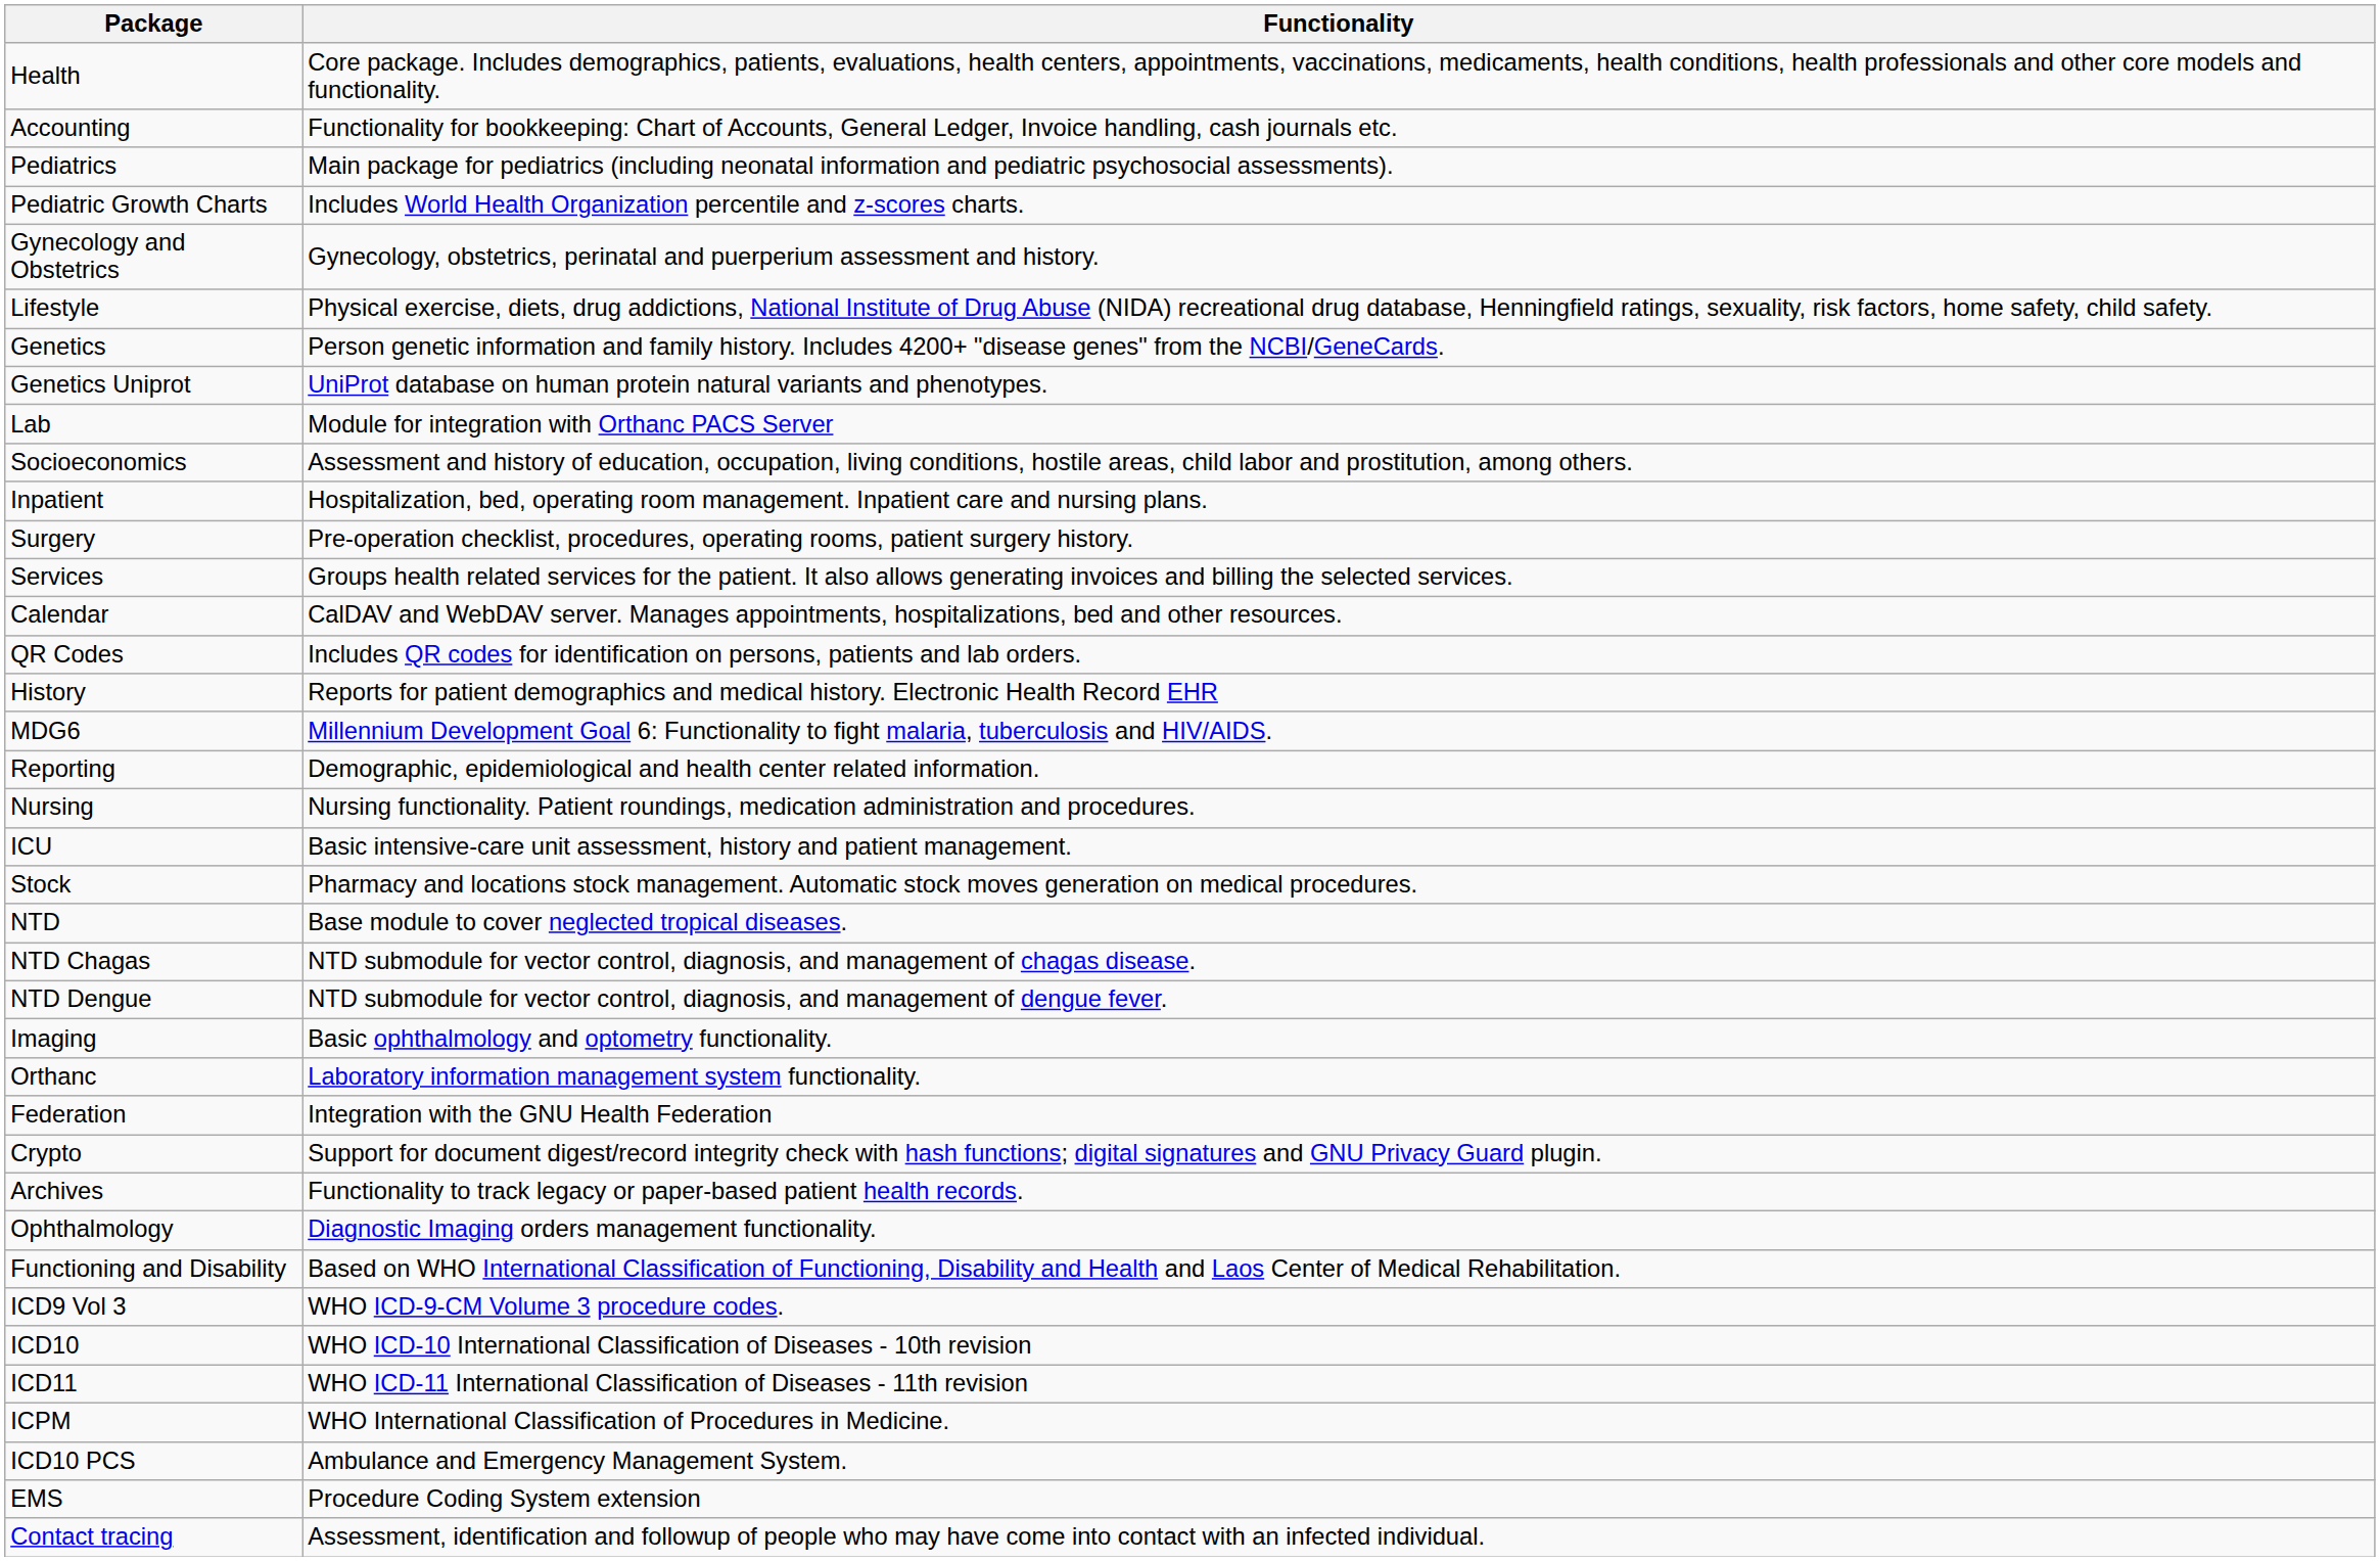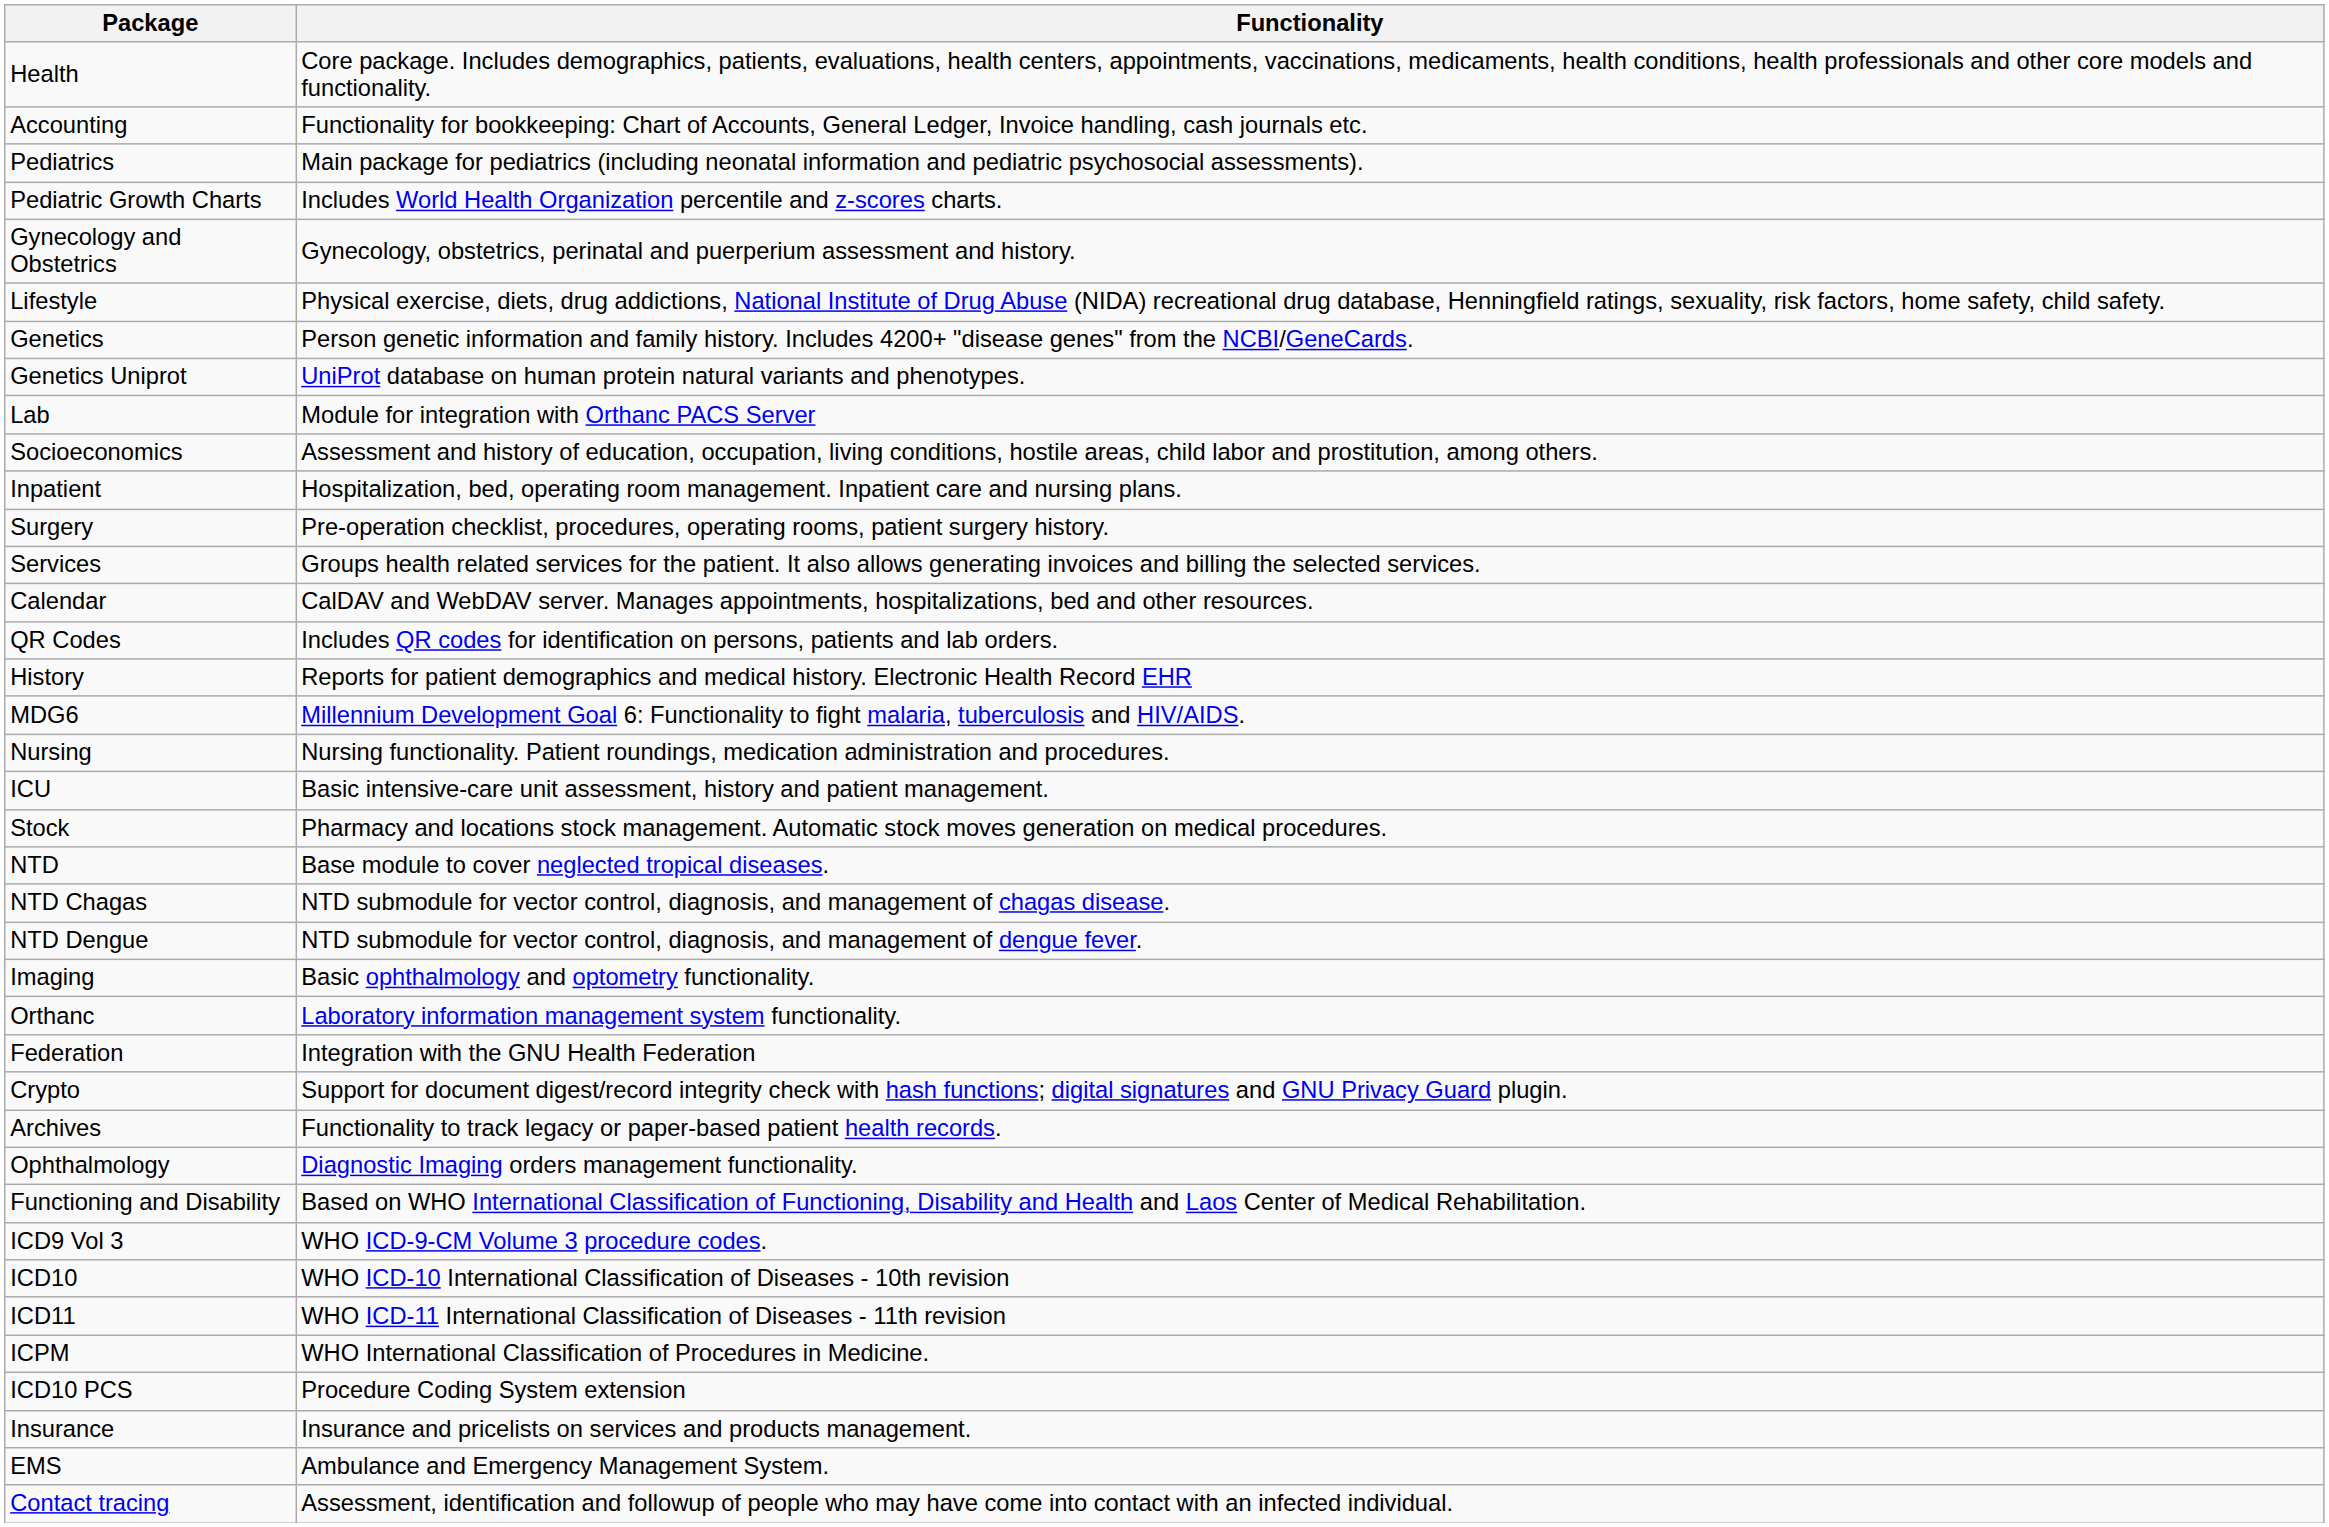- row: Reporting | Demographic, epidemiological and health center related information.
ICD10 PCS | Functionality: Ambulance and Emergency Management System. -> Procedure Coding System extension
+ row: Insurance | Insurance and pricelists on services and products management.
EMS | Functionality: Procedure Coding System extension -> Ambulance and Emergency Management System.
